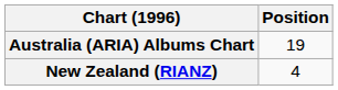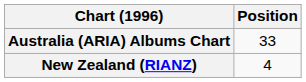Australia (ARIA) Albums Chart | Position: 19 -> 33
